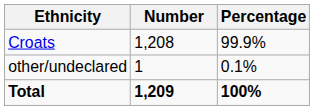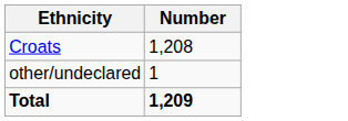- column: Percentage | 99.9% | 0.1% | 100%
